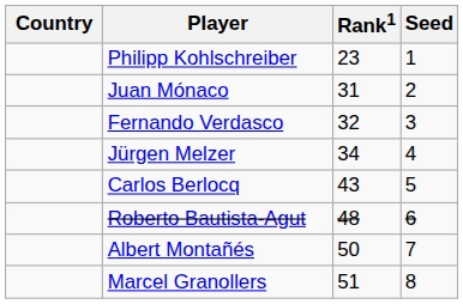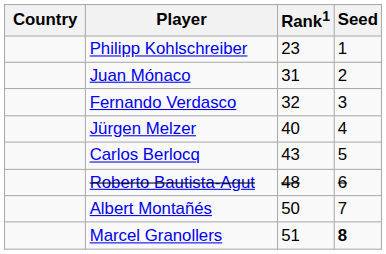Jürgen Melzer | Rank1: 34 -> 40
Marcel Granollers | Seed: normal -> bold
